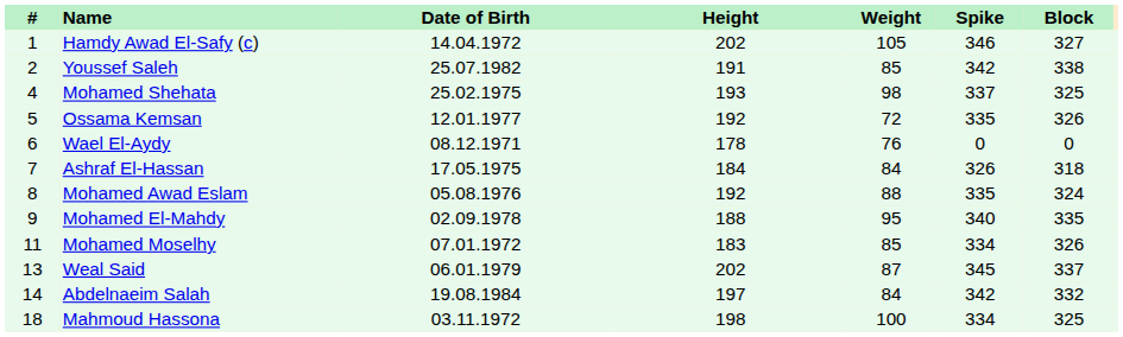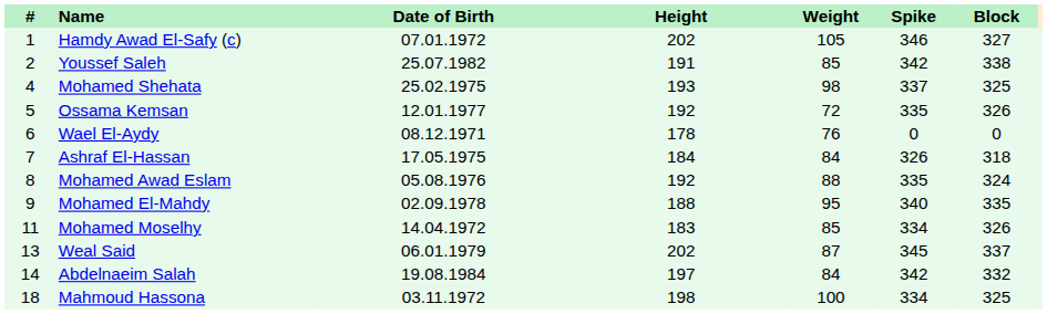Hamdy Awad El-Safy (c) | Date of Birth: 14.04.1972 -> 07.01.1972
Mohamed Moselhy | Date of Birth: 07.01.1972 -> 14.04.1972
